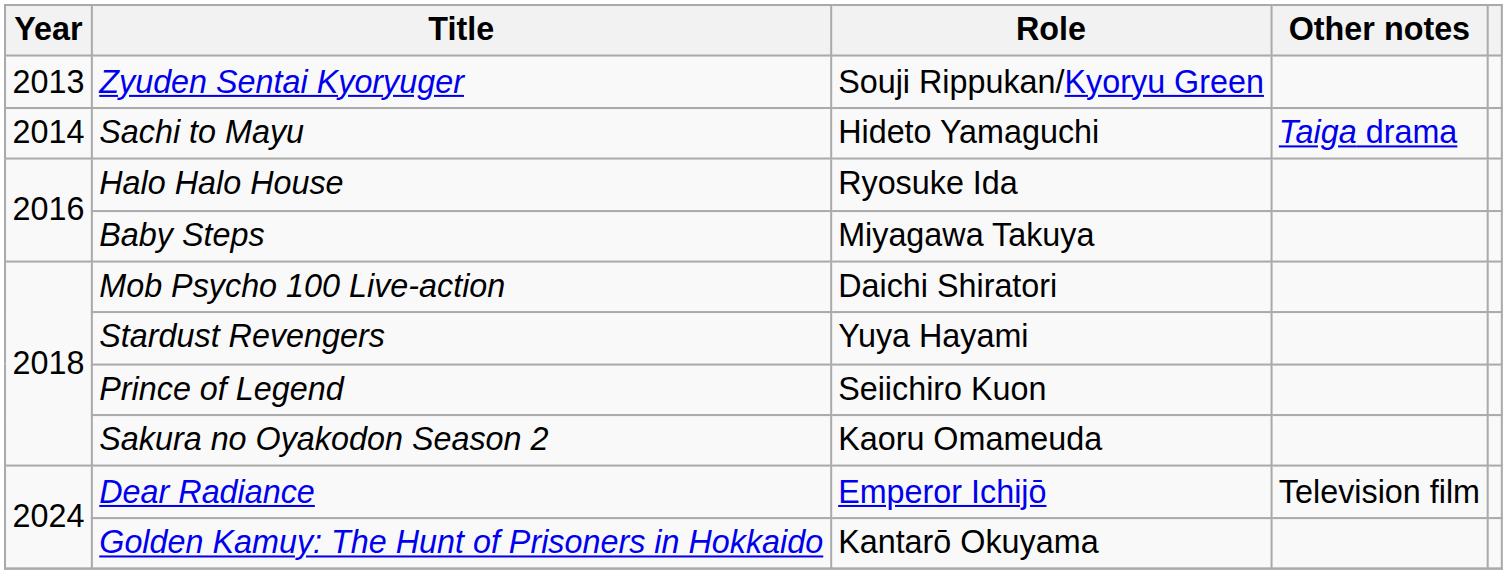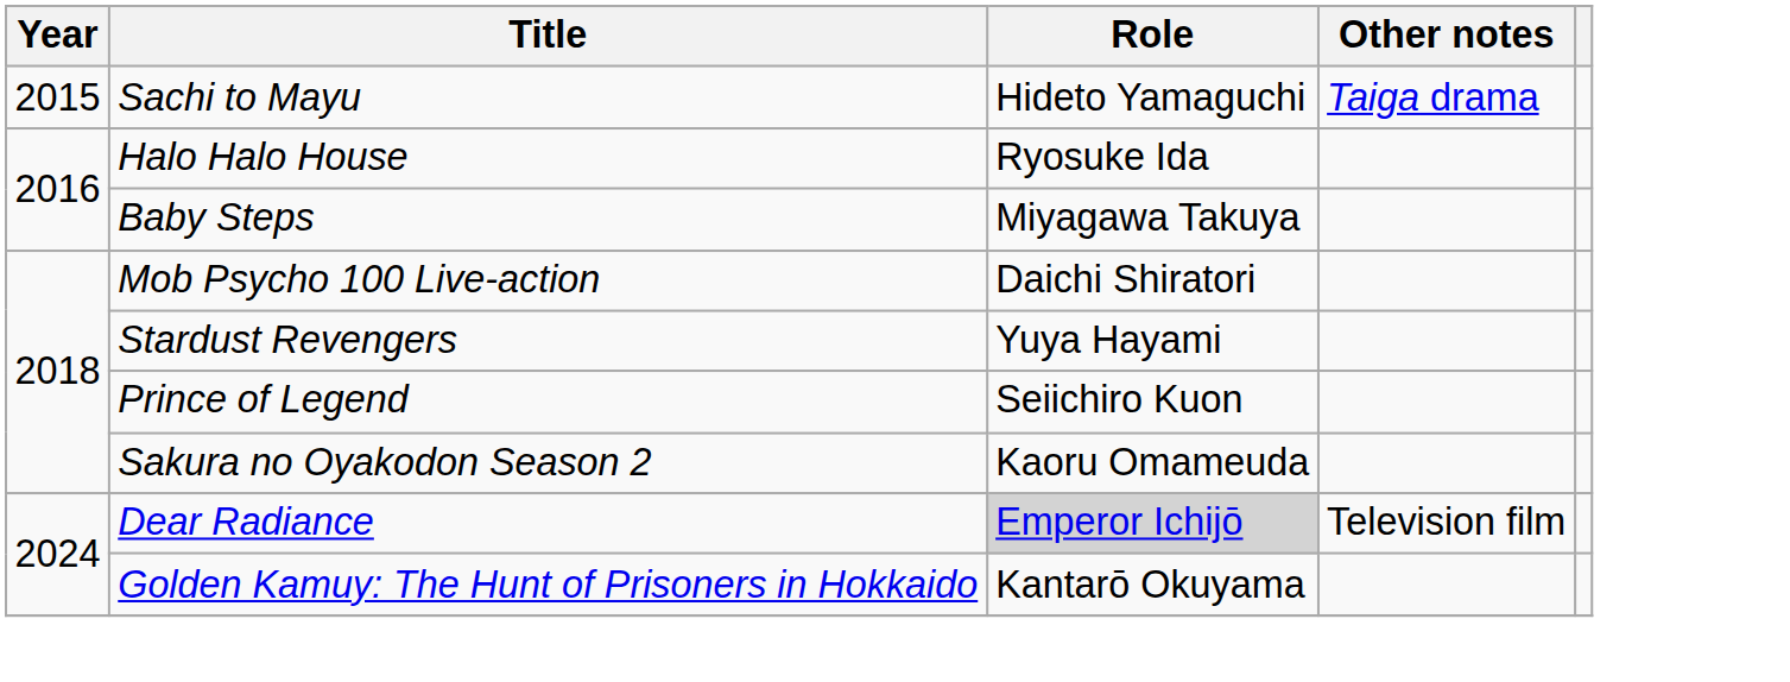- row: 2013 | Zyuden Sentai Kyoryuger | Souji Rippukan/Kyoryu Green
Sachi to Mayu | Year: 2014 -> 2015
Dear Radiance | Role: no background -> lightgrey background
